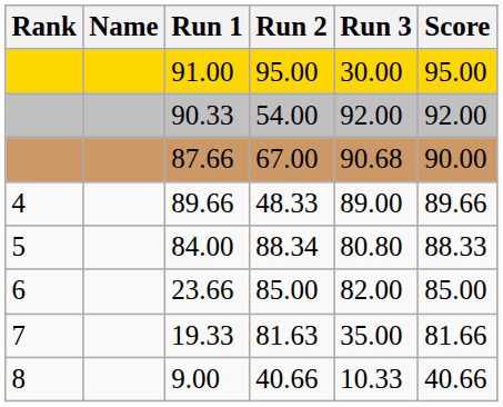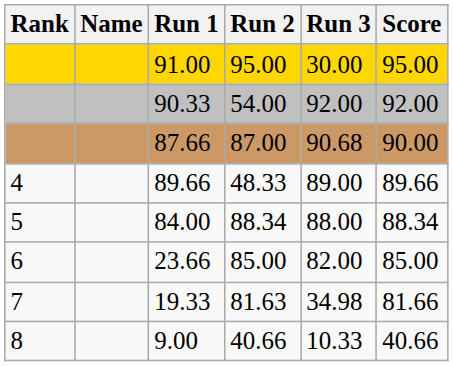87.66 | Run 2: 67.00 -> 87.00
84.00 | Run 3: 80.80 -> 88.00
84.00 | Score: 88.33 -> 88.34
19.33 | Run 3: 35.00 -> 34.98
